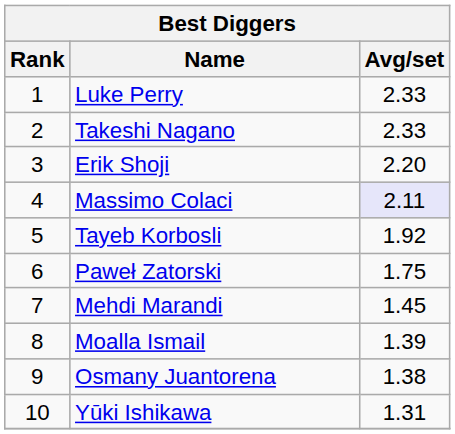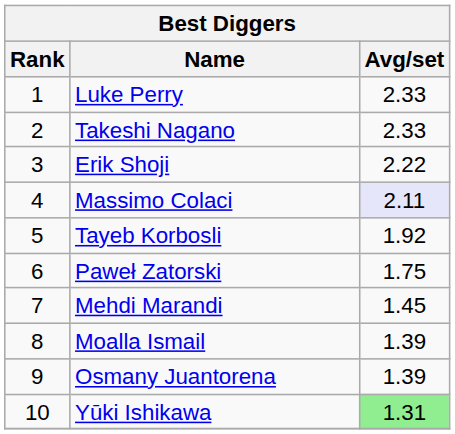Erik Shoji | Avg/set: 2.20 -> 2.22
Osmany Juantorena | Avg/set: 1.38 -> 1.39
Yūki Ishikawa | Avg/set: no background -> lightgreen background
